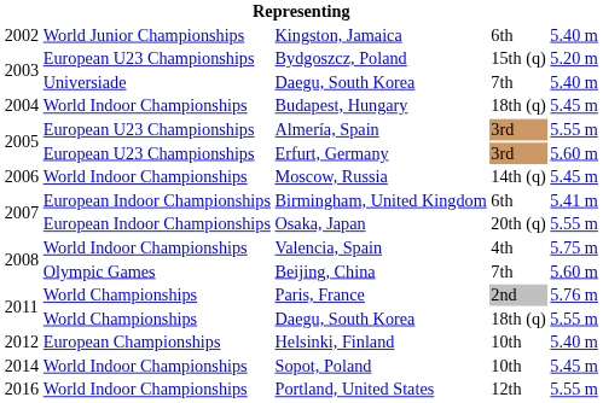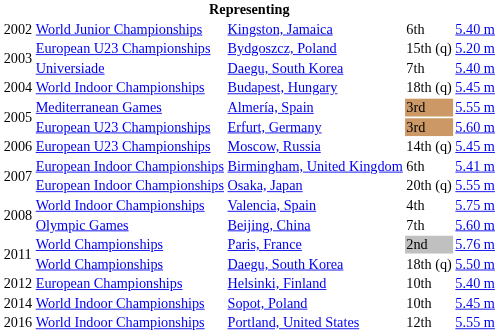Almería, Spain | column 2: European U23 Championships -> Mediterranean Games
Moscow, Russia | column 2: World Indoor Championships -> European U23 Championships
2011 / Daegu, South Korea | column 5: 5.55 m -> 5.50 m
